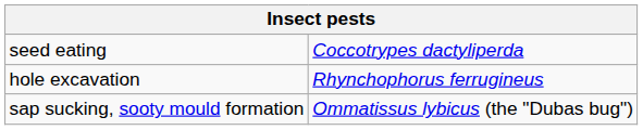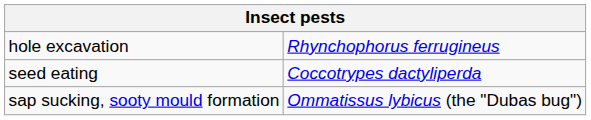rows swapped: hole excavation <-> seed eating
